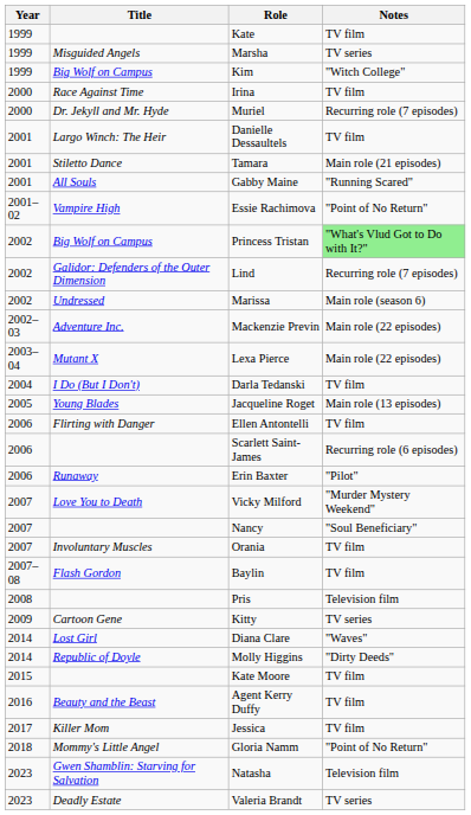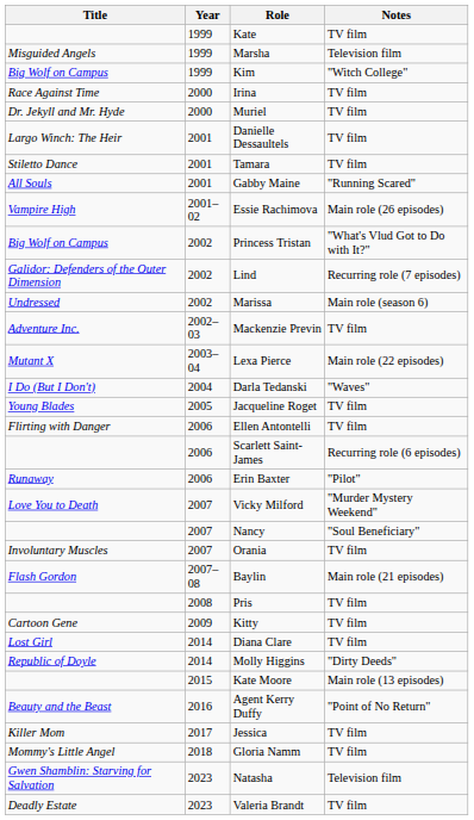columns swapped: Year <-> Title
Marsha | Notes: TV series -> Television film
Muriel | Notes: Recurring role (7 episodes) -> TV film
Tamara | Notes: Main role (21 episodes) -> TV film
Essie Rachimova | Notes: "Point of No Return" -> Main role (26 episodes)
Princess Tristan | Notes: lightgreen background -> no background
Mackenzie Previn | Notes: Main role (22 episodes) -> TV film
Darla Tedanski | Notes: TV film -> "Waves"
Jacqueline Roget | Notes: Main role (13 episodes) -> TV film
Baylin | Notes: TV film -> Main role (21 episodes)
Pris | Notes: Television film -> TV film
Kitty | Notes: TV series -> TV film
Diana Clare | Notes: "Waves" -> TV film
Kate Moore | Notes: TV film -> Main role (13 episodes)
Agent Kerry Duffy | Notes: TV film -> "Point of No Return"
Gloria Namm | Notes: "Point of No Return" -> TV film
Valeria Brandt | Notes: TV series -> TV film
